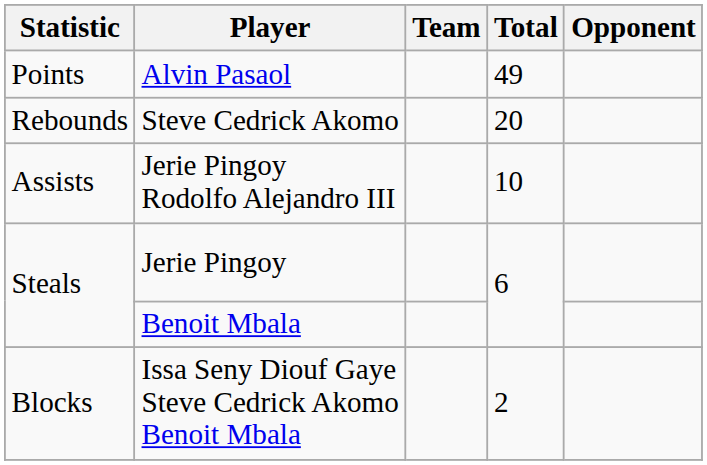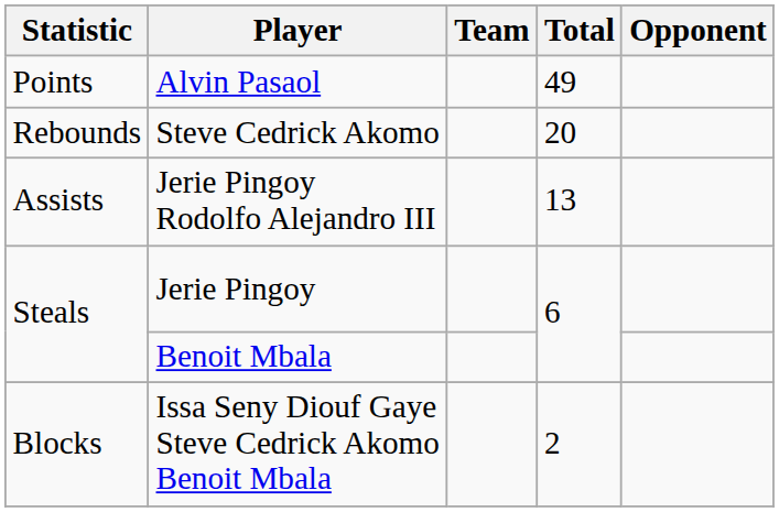Jerie Pingoy Rodolfo Alejandro III | Total: 10 -> 13
